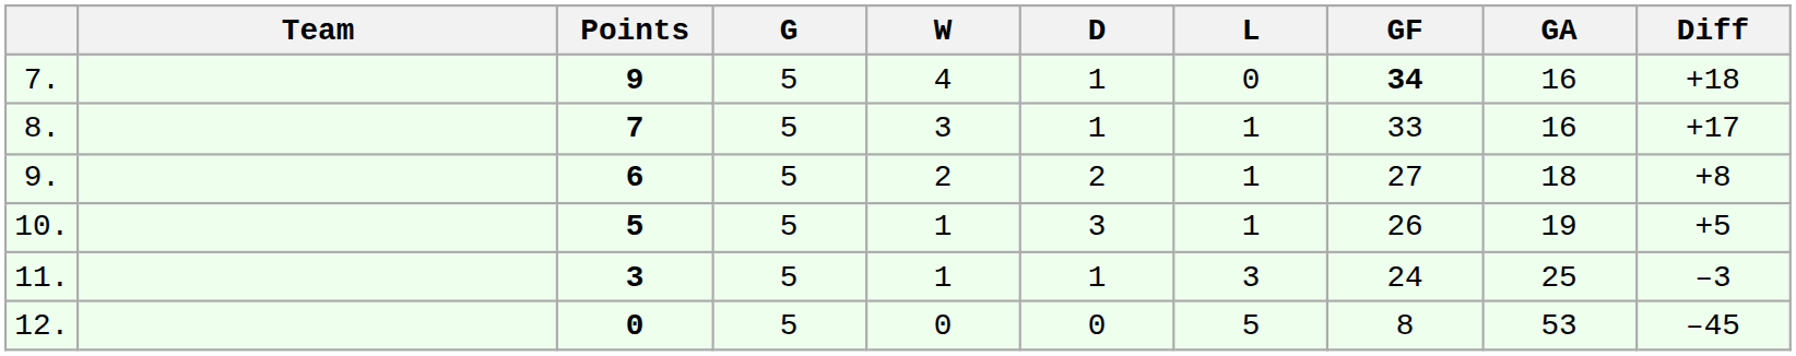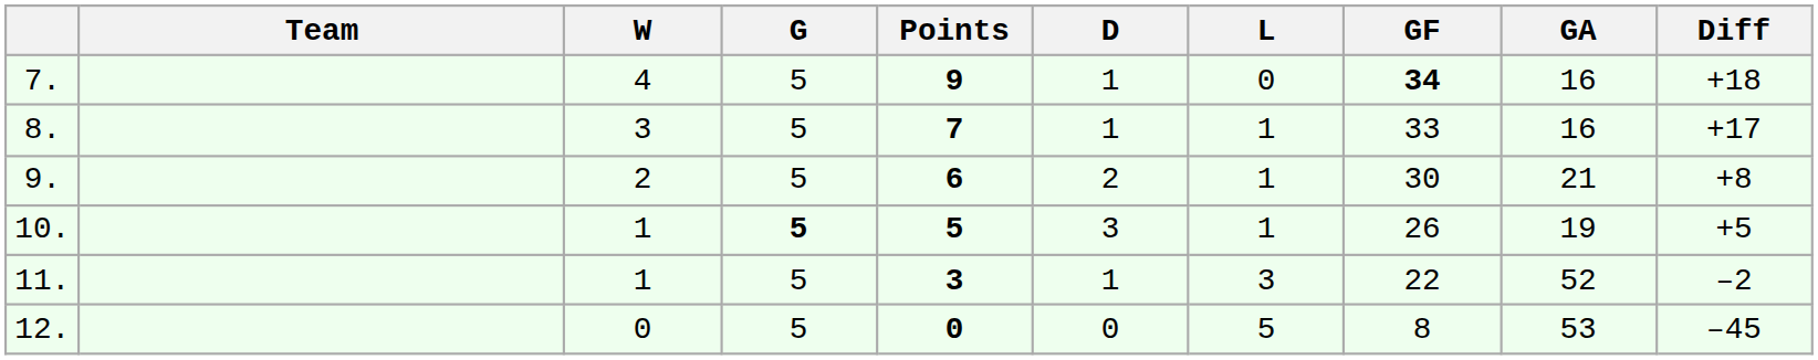columns swapped: Points <-> W
9. | GF: 27 -> 30
9. | GA: 18 -> 21
10. | G: normal -> bold
11. | GF: 24 -> 22
11. | GA: 25 -> 52
11. | Diff: –3 -> –2
